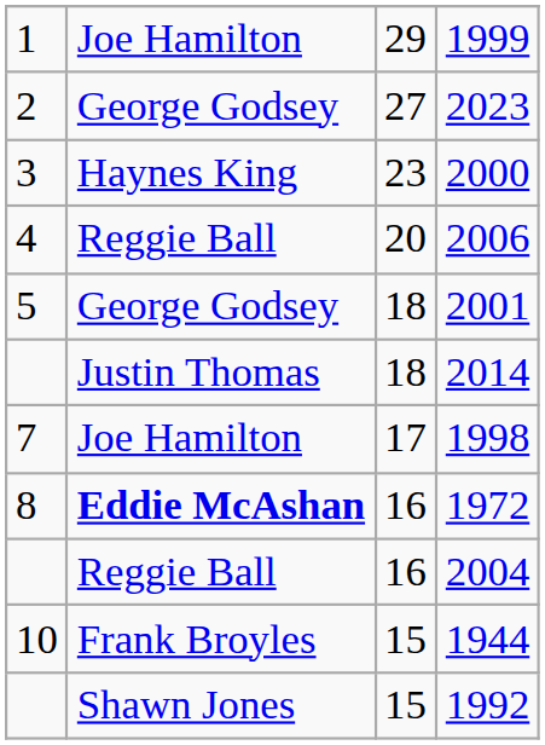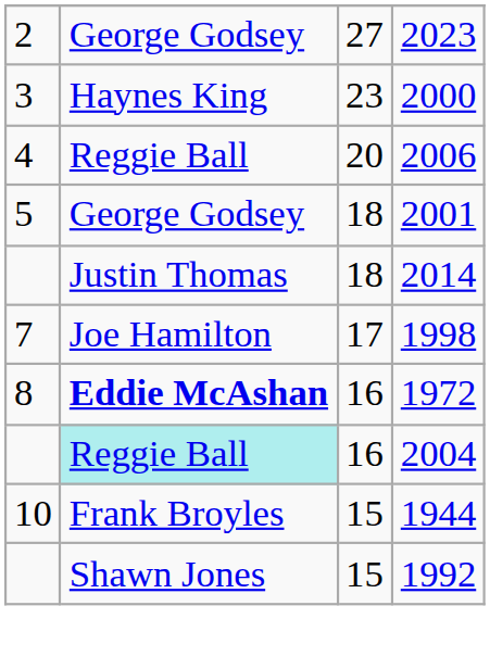- row: 1 | Joe Hamilton | 29 | 1999
2004 | column 2: no background -> paleturquoise background
